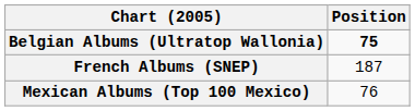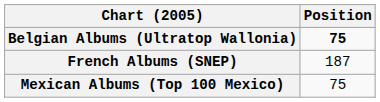Mexican Albums (Top 100 Mexico) | Position: 76 -> 75
